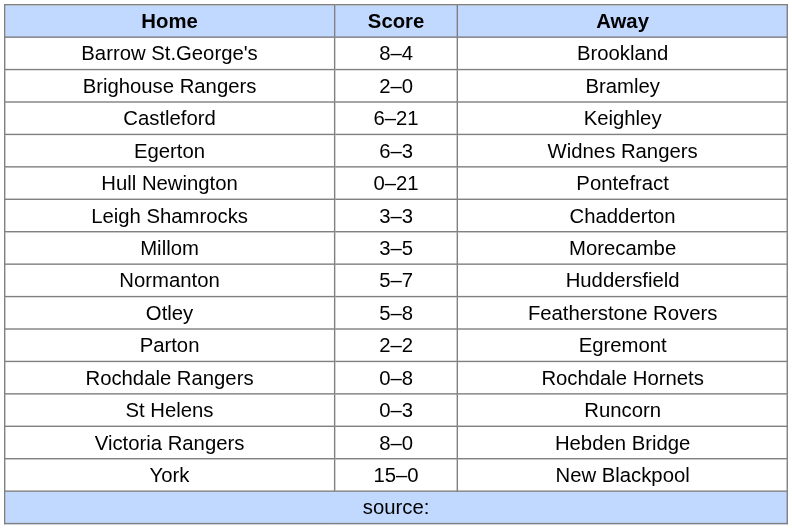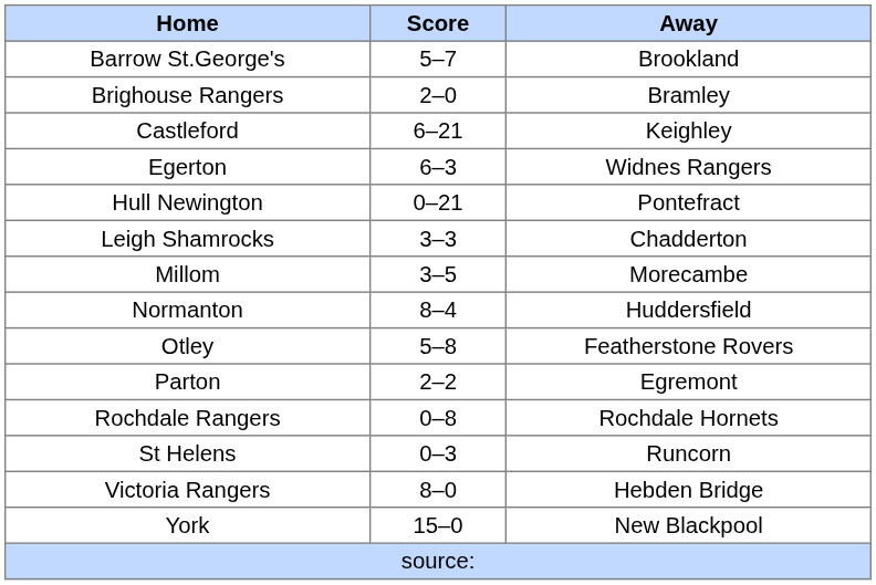Barrow St.George's | Score: 8–4 -> 5–7
Normanton | Score: 5–7 -> 8–4
